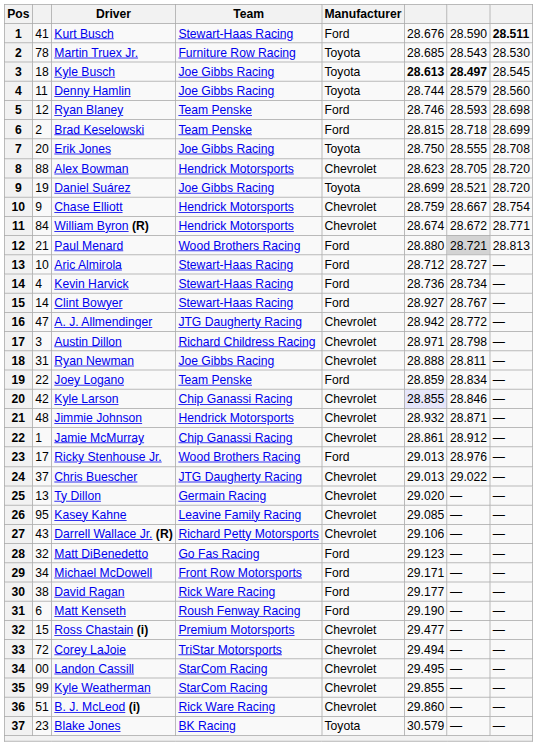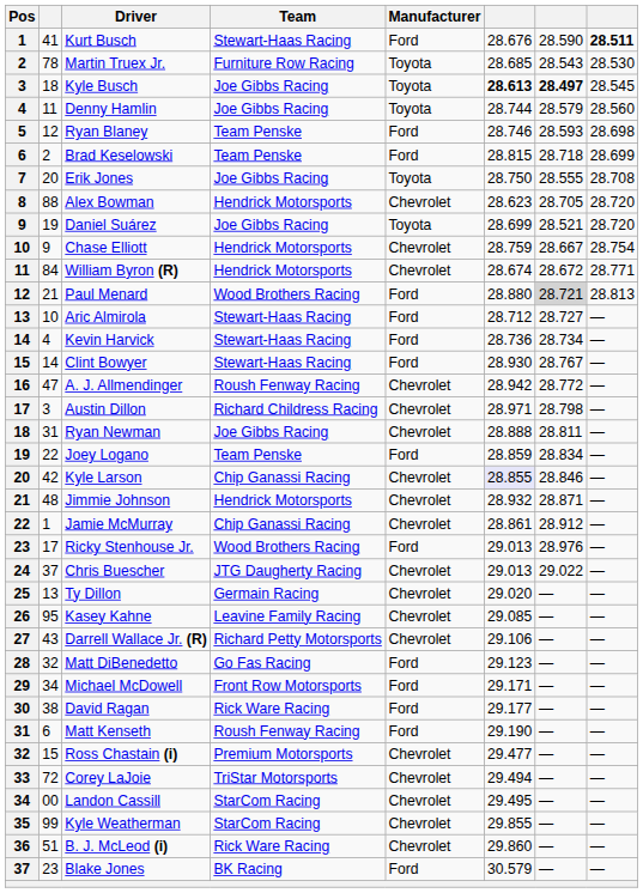Clint Bowyer | column 6: 28.927 -> 28.930
A. J. Allmendinger | Team: JTG Daugherty Racing -> Roush Fenway Racing
Blake Jones | Manufacturer: Toyota -> Ford
